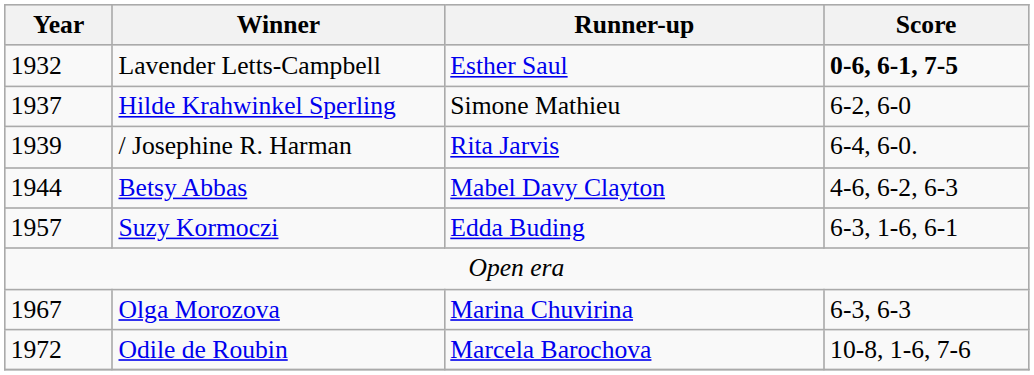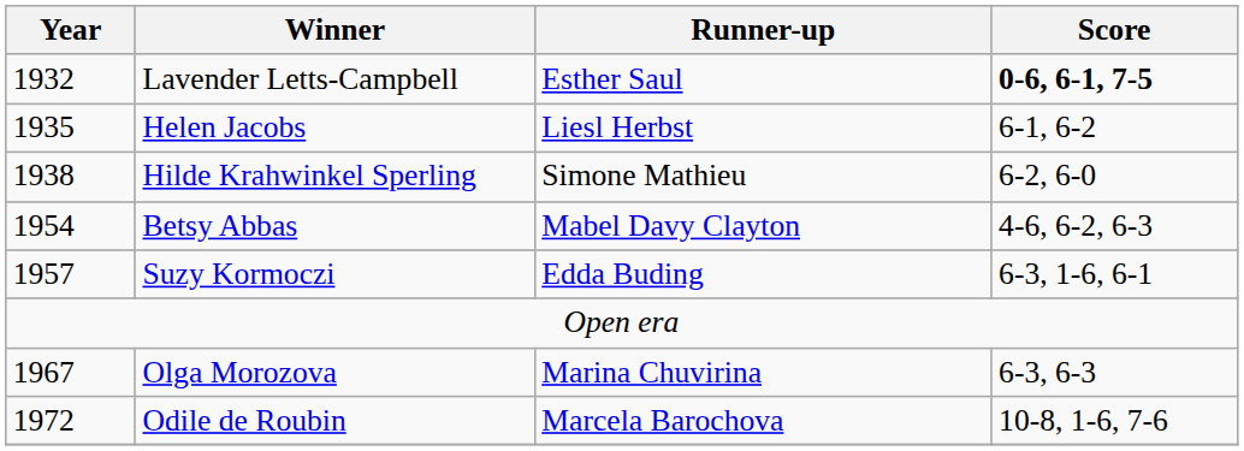+ row: 1935 | Helen Jacobs | Liesl Herbst | 6-1, 6-2
Hilde Krahwinkel Sperling | Year: 1937 -> 1938
- row: 1939 | / Josephine R. Harman | Rita Jarvis | 6-4, 6-0.
Betsy Abbas | Year: 1944 -> 1954
